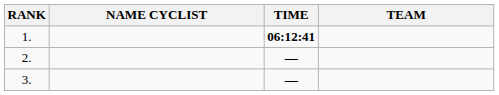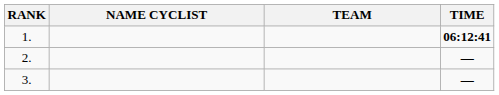columns swapped: TEAM <-> TIME
